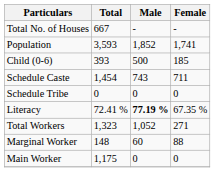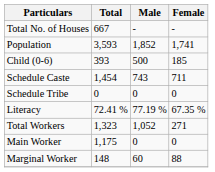Literacy | Male: bold -> normal
rows swapped: Main Worker <-> Marginal Worker
